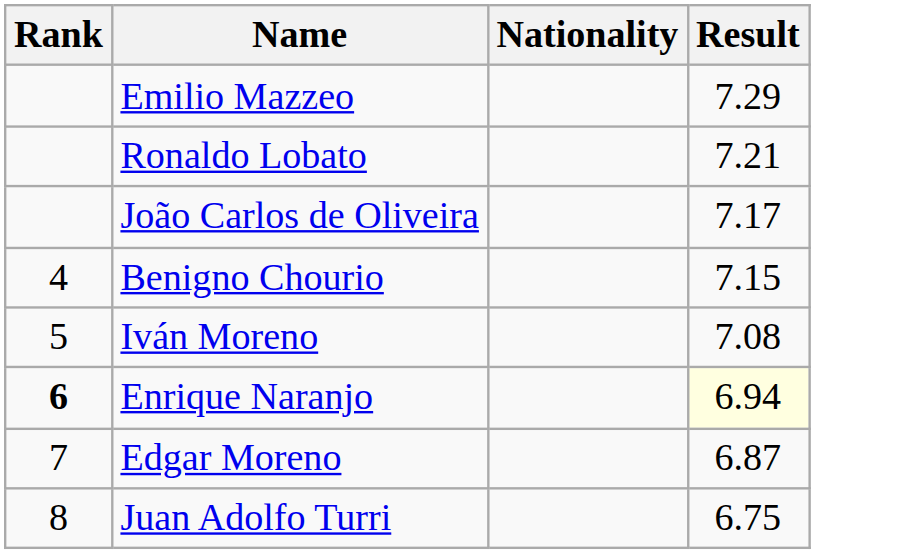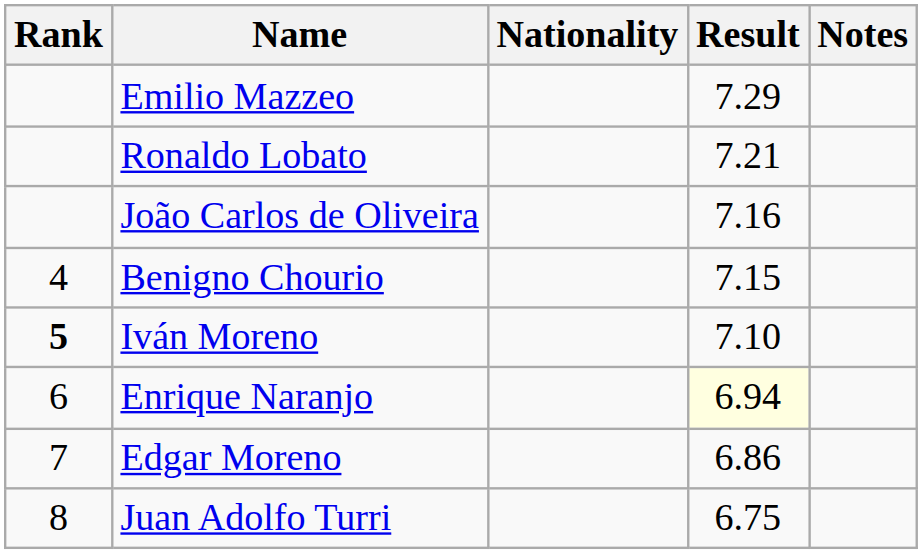+ column: Notes
João Carlos de Oliveira | Result: 7.17 -> 7.16
Iván Moreno | Rank: normal -> bold
Iván Moreno | Result: 7.08 -> 7.10
Enrique Naranjo | Rank: bold -> normal
Edgar Moreno | Result: 6.87 -> 6.86
